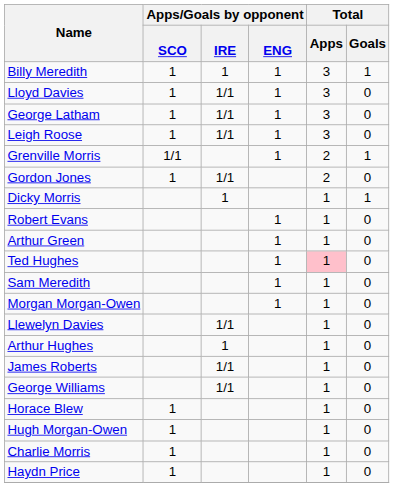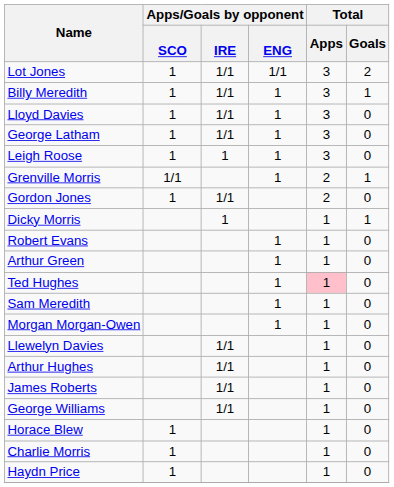+ row: Lot Jones | 1 | 1/1 | 1/1 | 3 | 2
Billy Meredith | Apps/Goals by opponent / IRE: 1 -> 1/1
Leigh Roose | Apps/Goals by opponent / IRE: 1/1 -> 1
Arthur Hughes | Apps/Goals by opponent / IRE: 1 -> 1/1
- row: Hugh Morgan-Owen | 1 | 1 | 0
